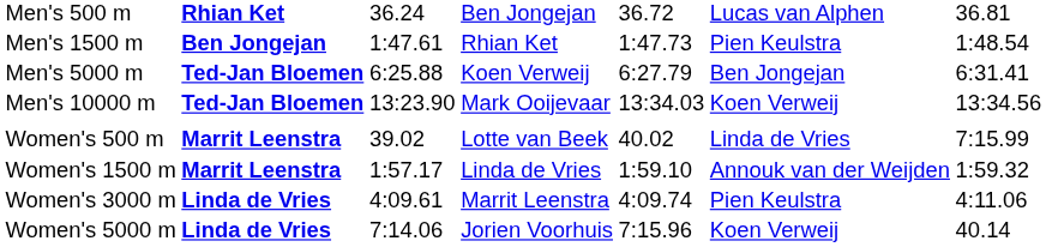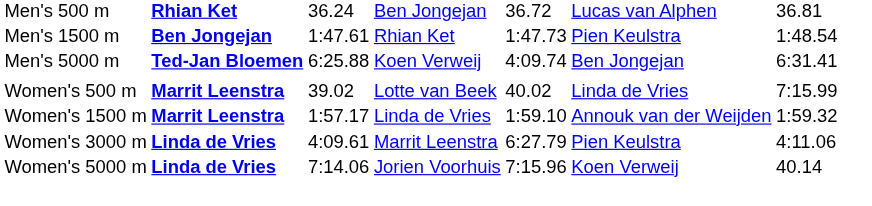Men's 5000 m | column 5: 6:27.79 -> 4:09.74
- row: Men's 10000 m | Ted-Jan Bloemen | 13:23.90 | Mark Ooijevaar | 13:34.03 | Koen Verweij | 13:34.56
Women's 3000 m | column 5: 4:09.74 -> 6:27.79
